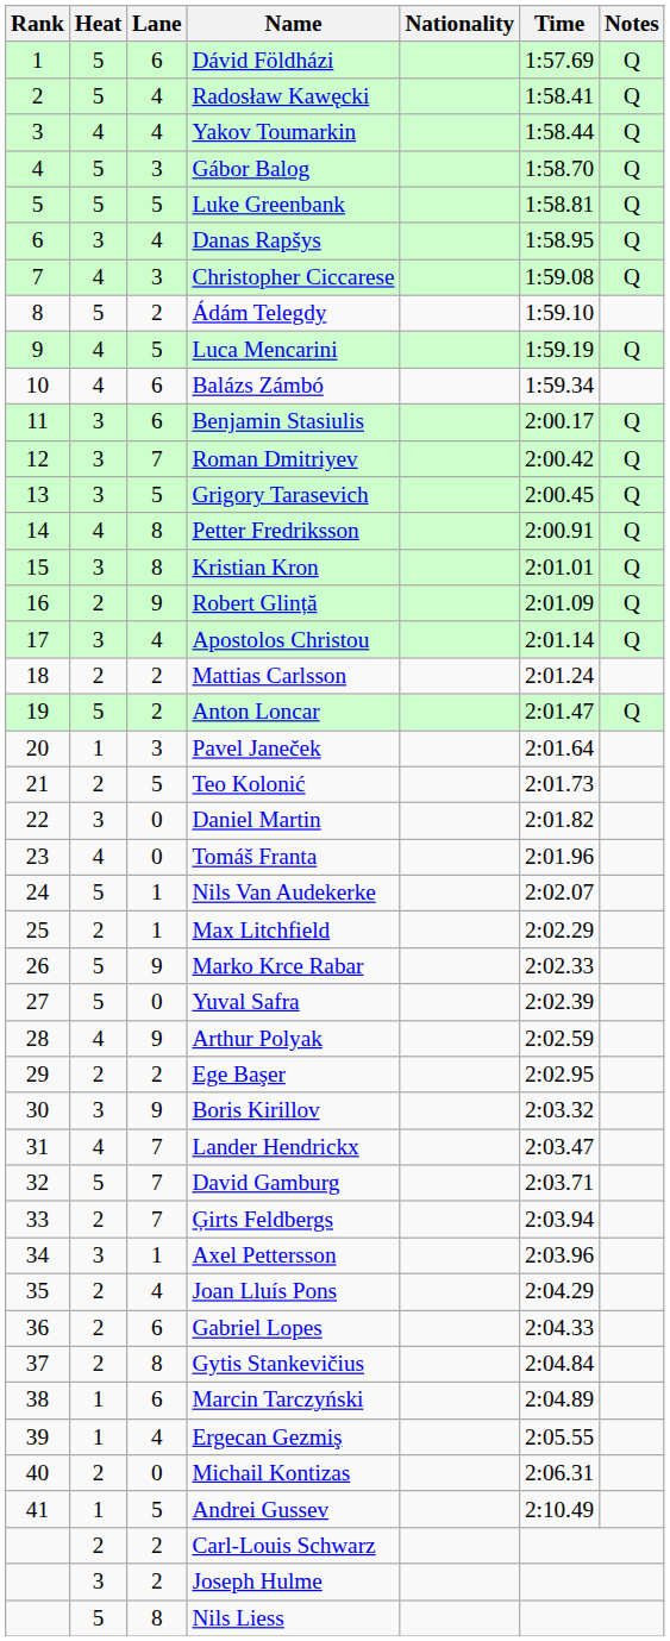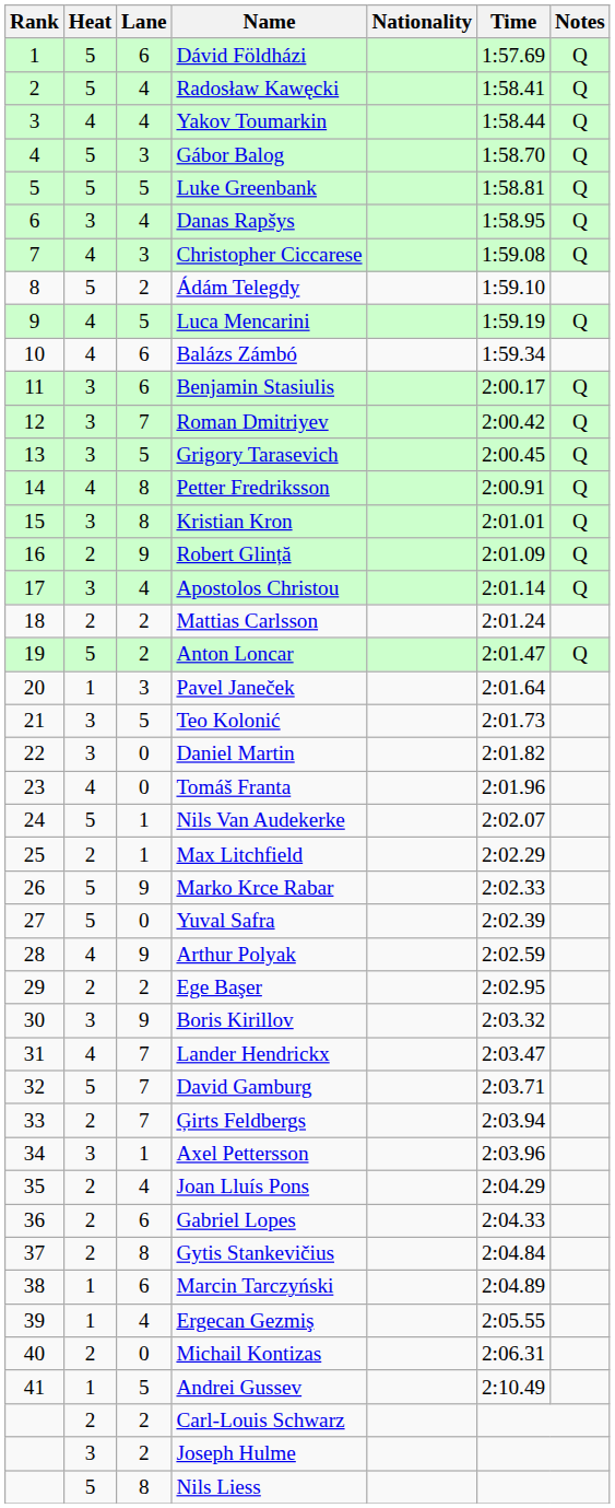Teo Kolonić | Heat: 2 -> 3
